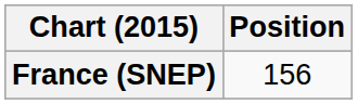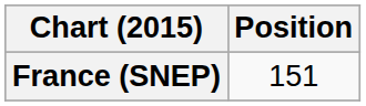France (SNEP) | Position: 156 -> 151
